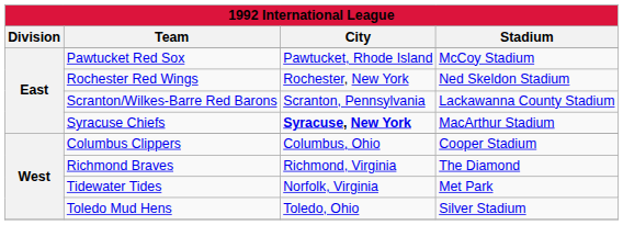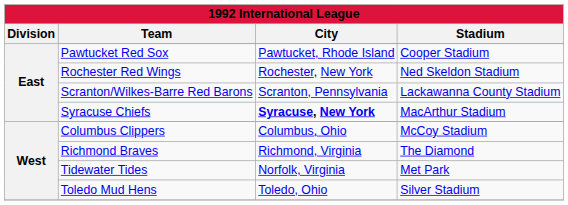Pawtucket Red Sox | Stadium: McCoy Stadium -> Cooper Stadium
Columbus Clippers | Stadium: Cooper Stadium -> McCoy Stadium
